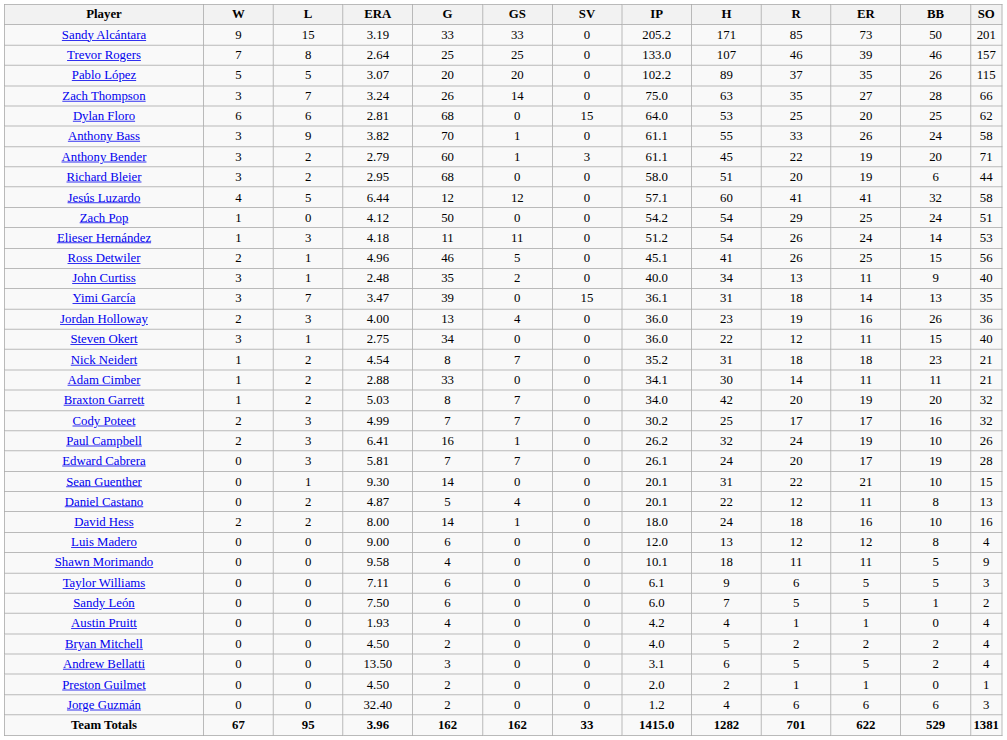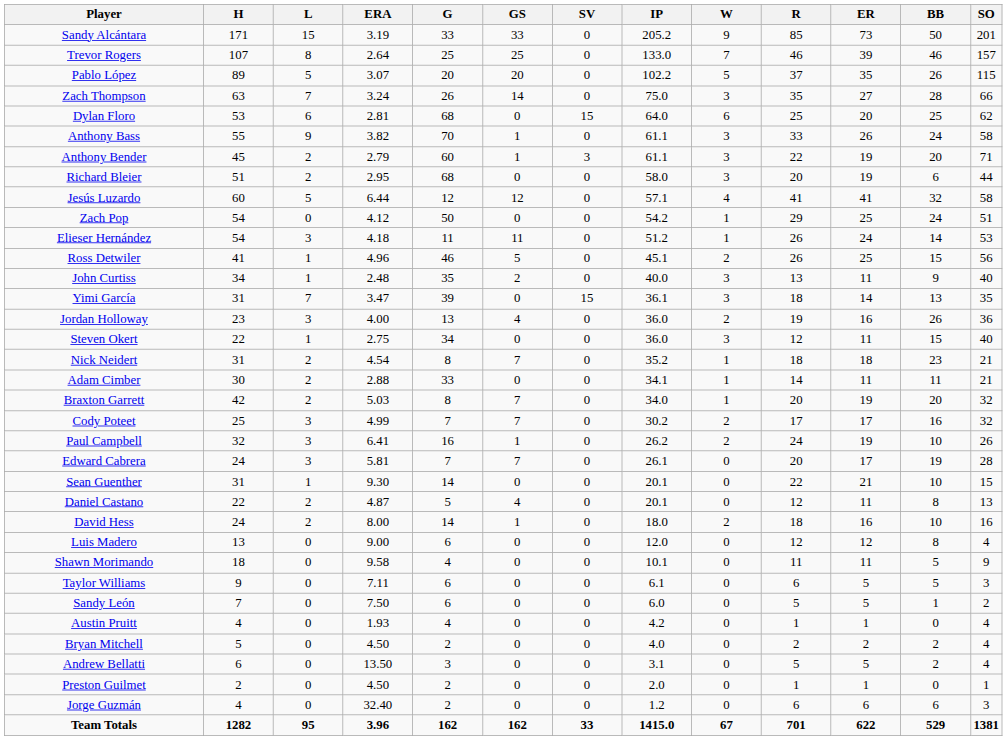columns swapped: W <-> H
